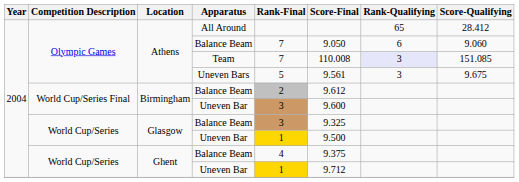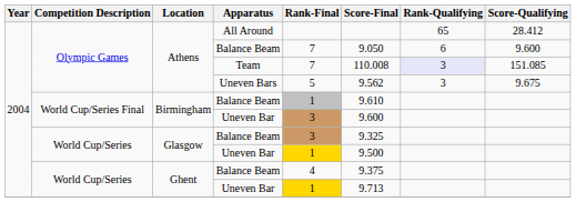Athens / Balance Beam | Score-Qualifying: 9.060 -> 9.600
Uneven Bars | Score-Final: 9.561 -> 9.562
Birmingham / Balance Beam | Rank-Final: 2 -> 1
Birmingham / Balance Beam | Score-Final: 9.612 -> 9.610
Ghent / Uneven Bar | Score-Final: 9.712 -> 9.713
